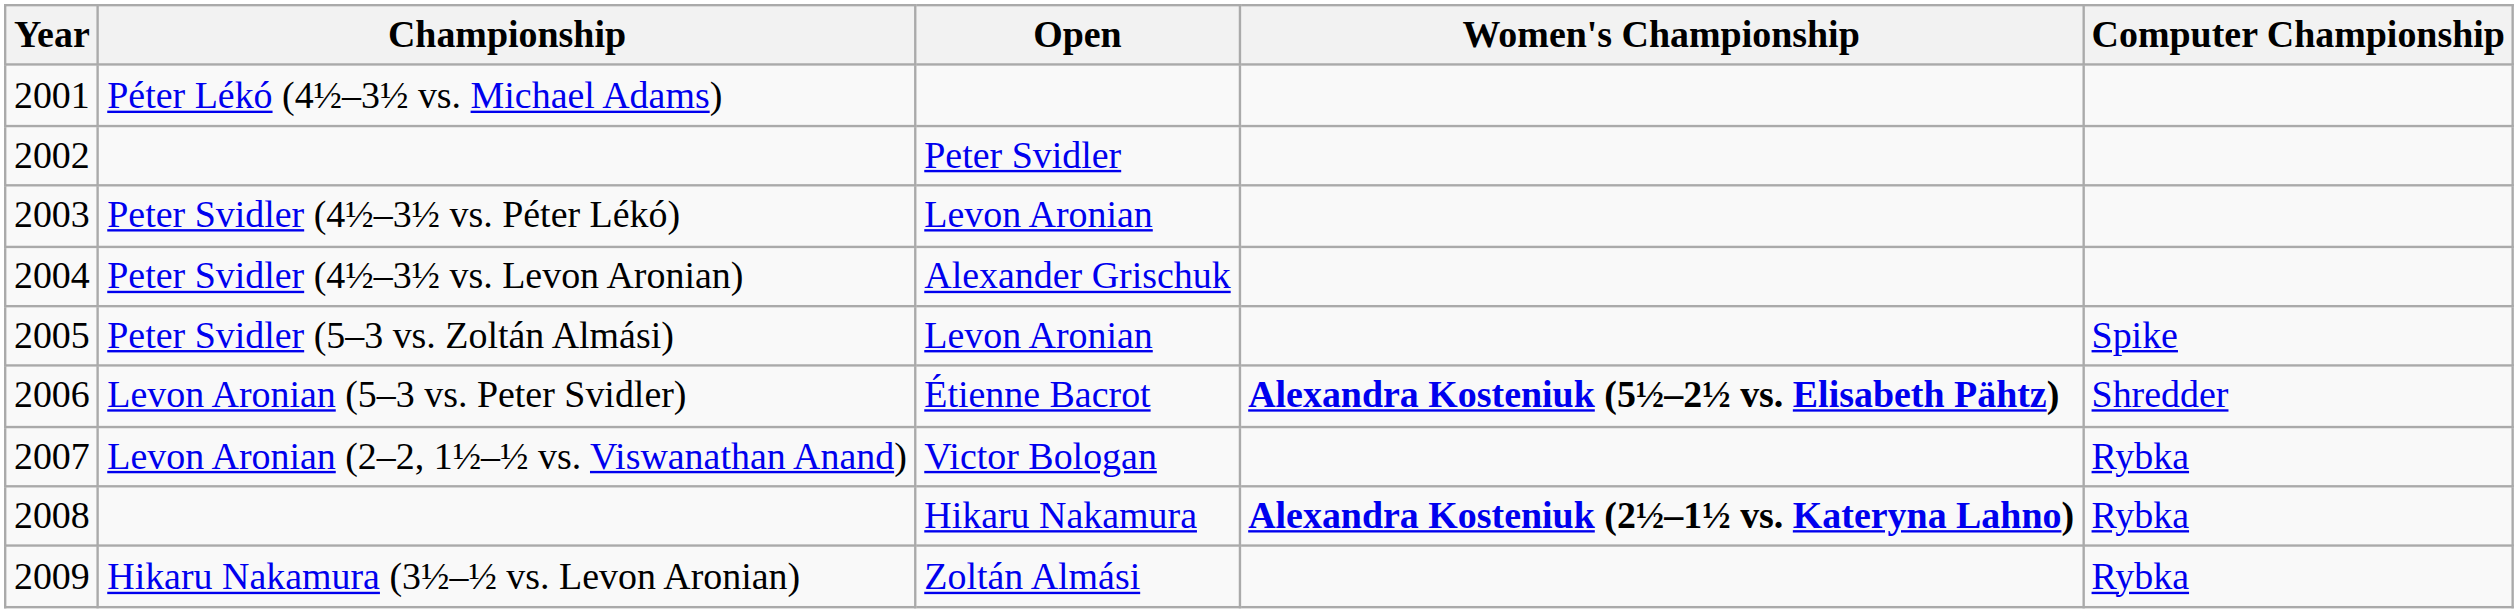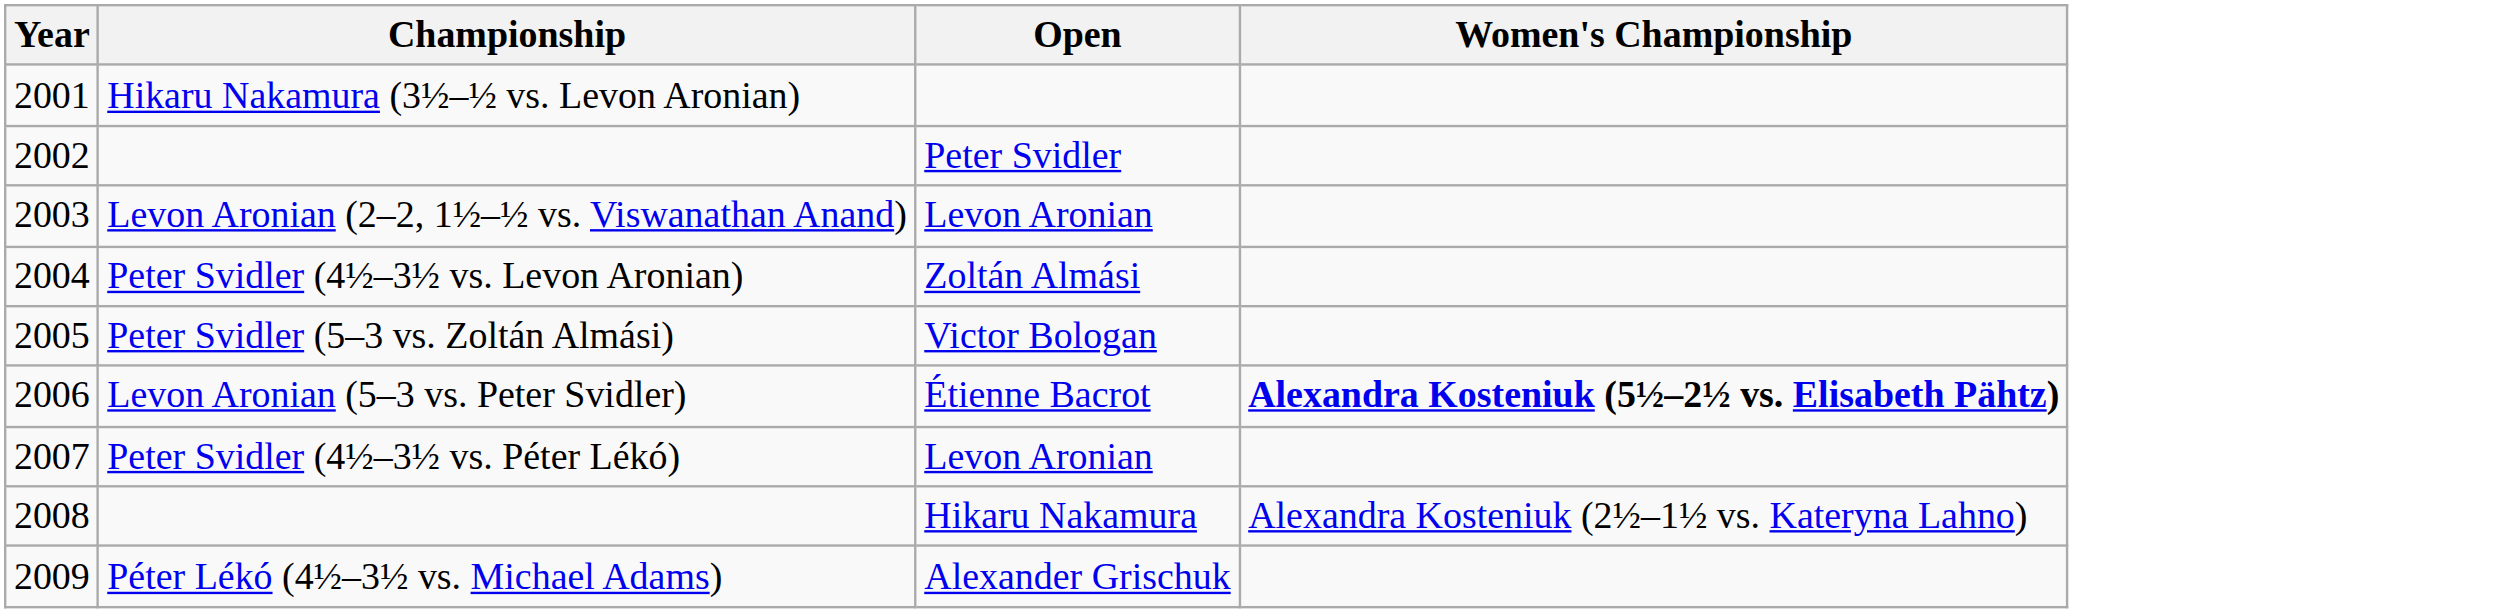- column: Computer Championship | Spike | Shredder | Rybka | Rybka | Rybka
2001 | Championship: Péter Lékó (4½–3½ vs. Michael Adams) -> Hikaru Nakamura (3½–½ vs. Levon Aronian)
2003 | Championship: Peter Svidler (4½–3½ vs. Péter Lékó) -> Levon Aronian (2–2, 1½–½ vs. Viswanathan Anand)
2004 | Open: Alexander Grischuk -> Zoltán Almási
2005 | Open: Levon Aronian -> Victor Bologan
2007 | Championship: Levon Aronian (2–2, 1½–½ vs. Viswanathan Anand) -> Peter Svidler (4½–3½ vs. Péter Lékó)
2007 | Open: Victor Bologan -> Levon Aronian
2008 | Women's Championship: bold -> normal
2009 | Championship: Hikaru Nakamura (3½–½ vs. Levon Aronian) -> Péter Lékó (4½–3½ vs. Michael Adams)
2009 | Open: Zoltán Almási -> Alexander Grischuk
